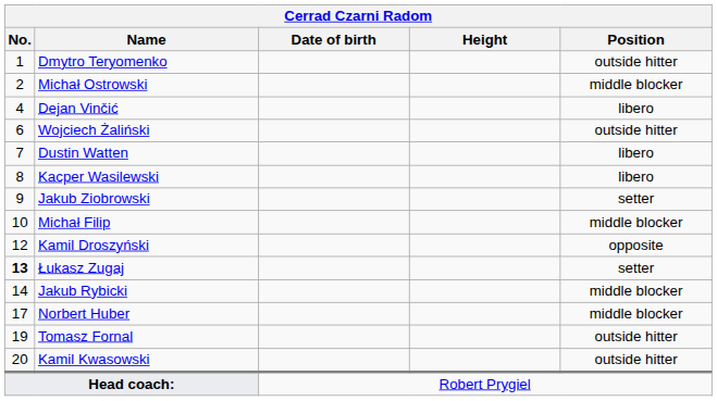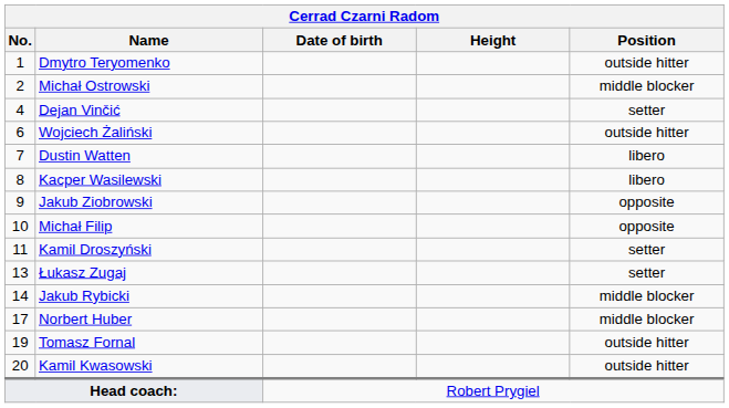Dejan Vinčić | Position: libero -> setter
Jakub Ziobrowski | Position: setter -> opposite
Michał Filip | Position: middle blocker -> opposite
Kamil Droszyński | No.: 12 -> 11
Kamil Droszyński | Position: opposite -> setter
Łukasz Zugaj | No.: bold -> normal
